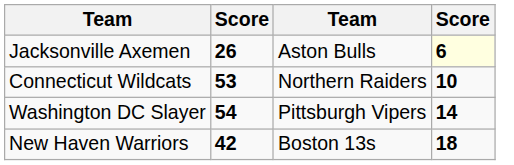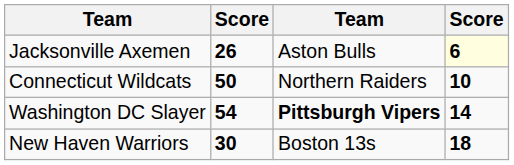Connecticut Wildcats | column 2: 53 -> 50
Washington DC Slayer | column 3: normal -> bold
New Haven Warriors | column 2: 42 -> 30
